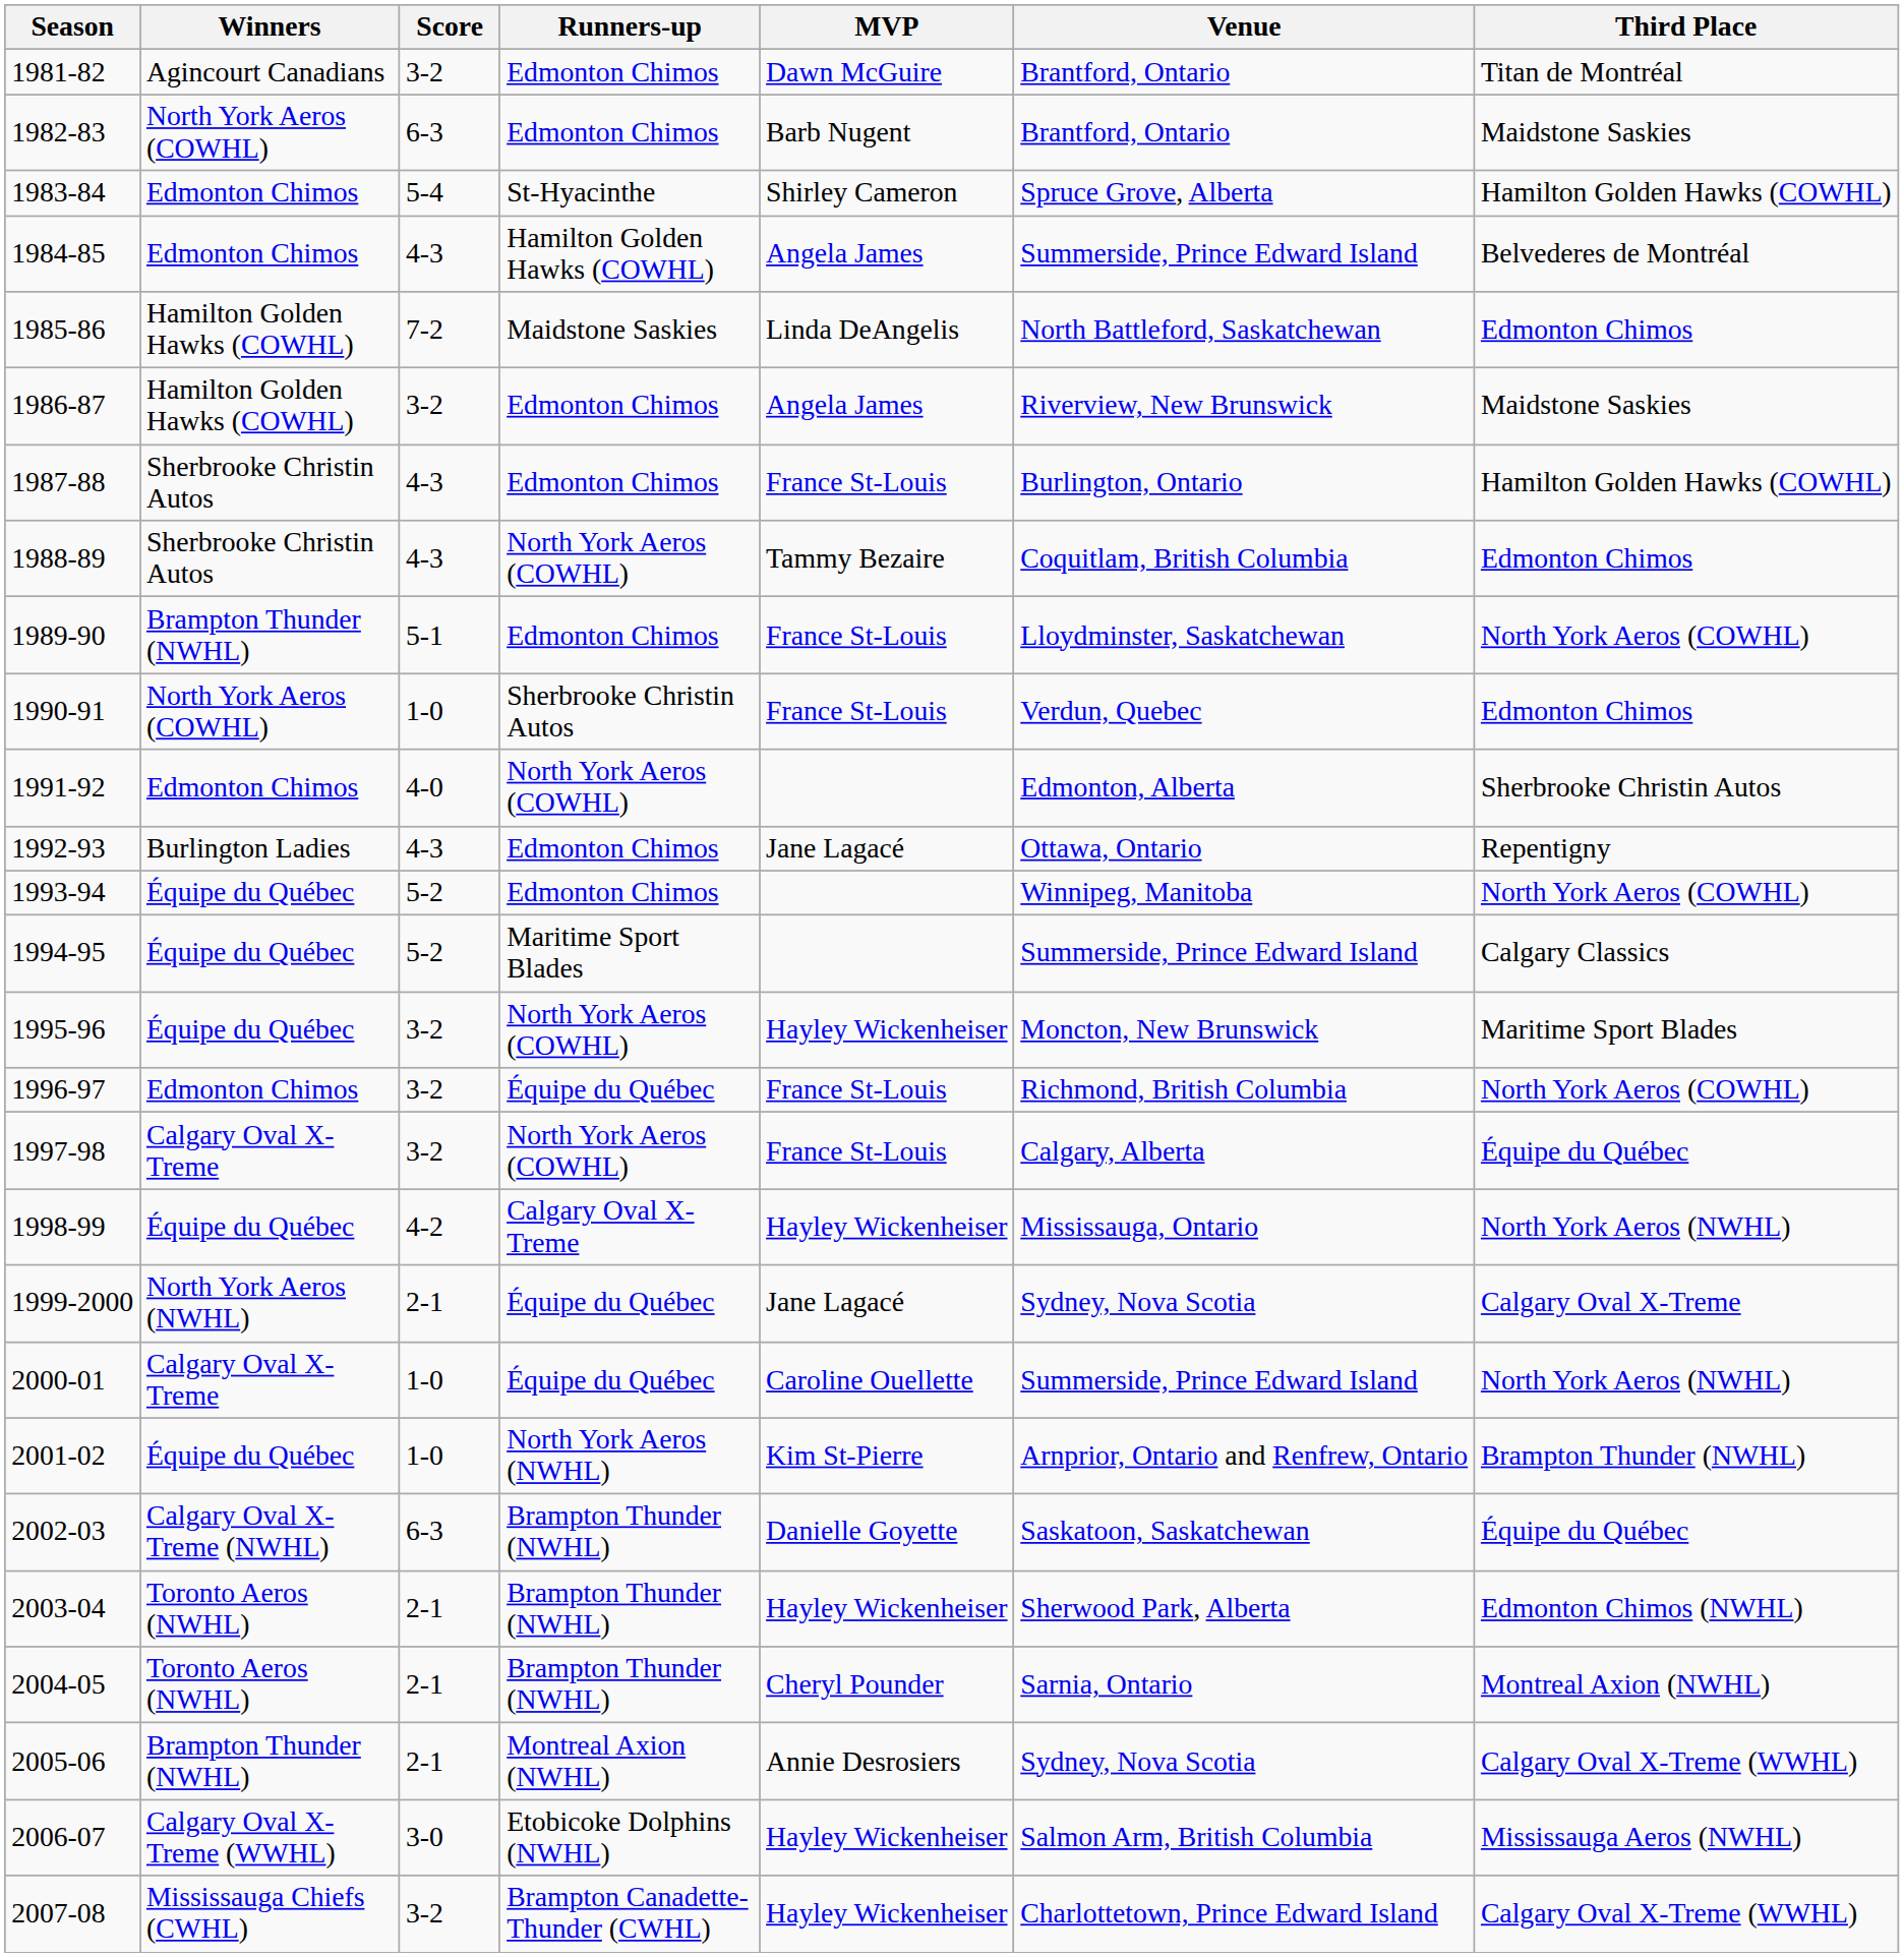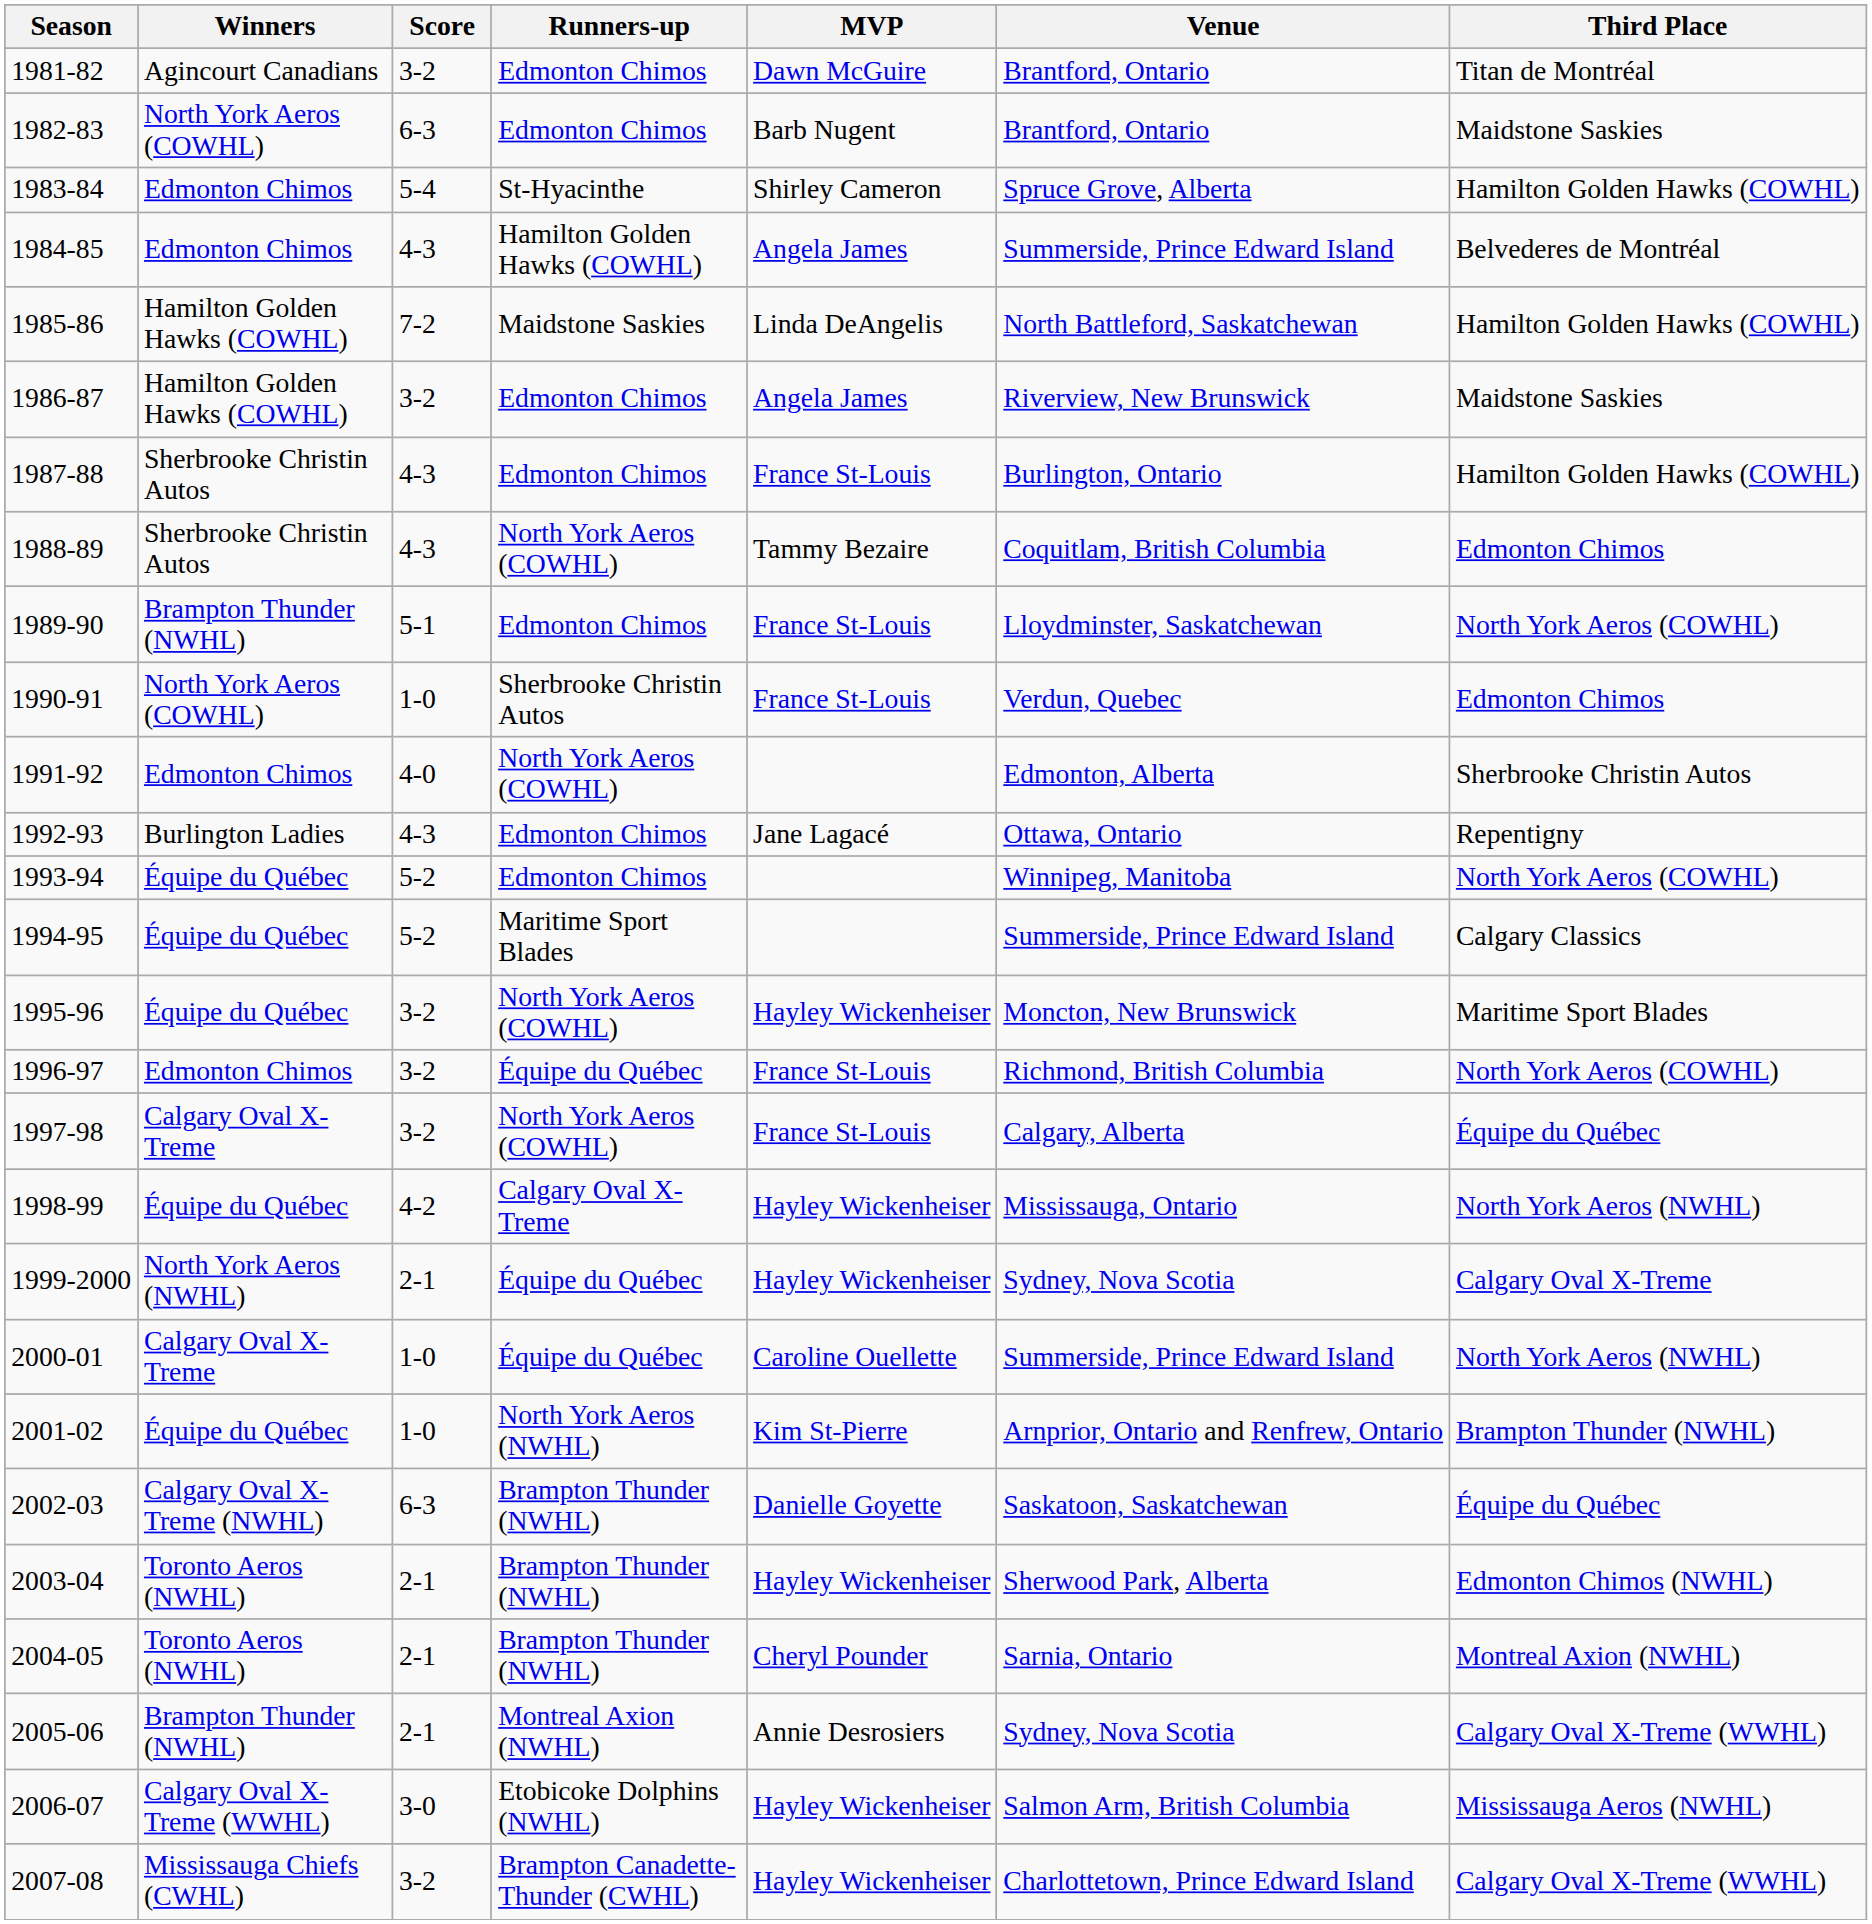1985-86 | Third Place: Edmonton Chimos -> Hamilton Golden Hawks (COWHL)
1999-2000 | MVP: Jane Lagacé -> Hayley Wickenheiser
